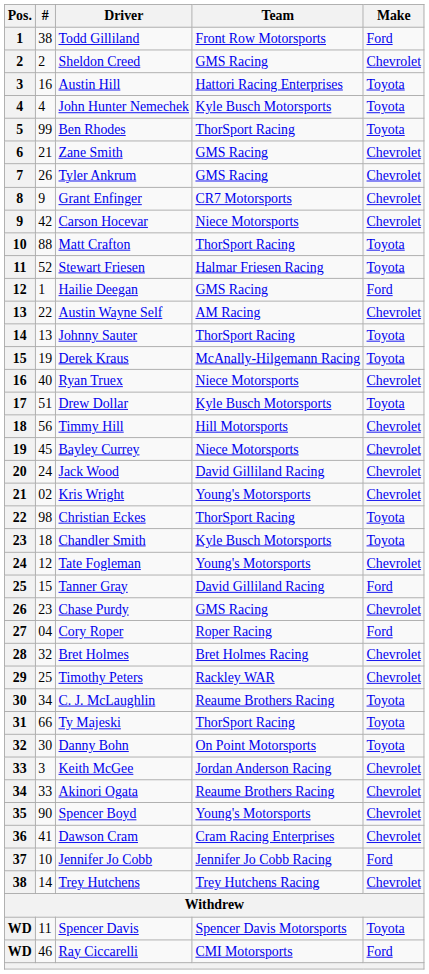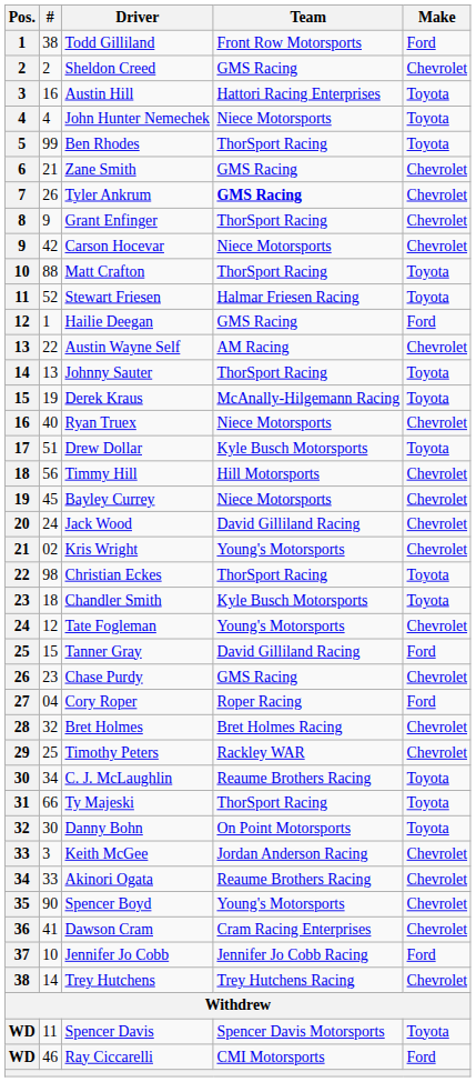John Hunter Nemechek | Team: Kyle Busch Motorsports -> Niece Motorsports
Tyler Ankrum | Team: normal -> bold
Grant Enfinger | Team: CR7 Motorsports -> ThorSport Racing
